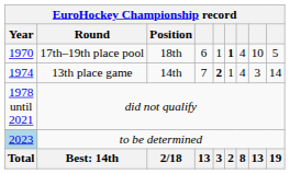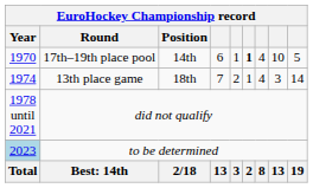17th–19th place pool | Position: 18th -> 14th
13th place game | Position: 14th -> 18th
13th place game | column 5: bold -> normal
